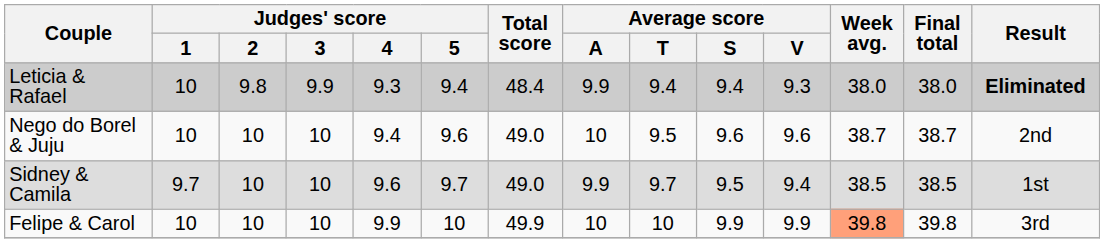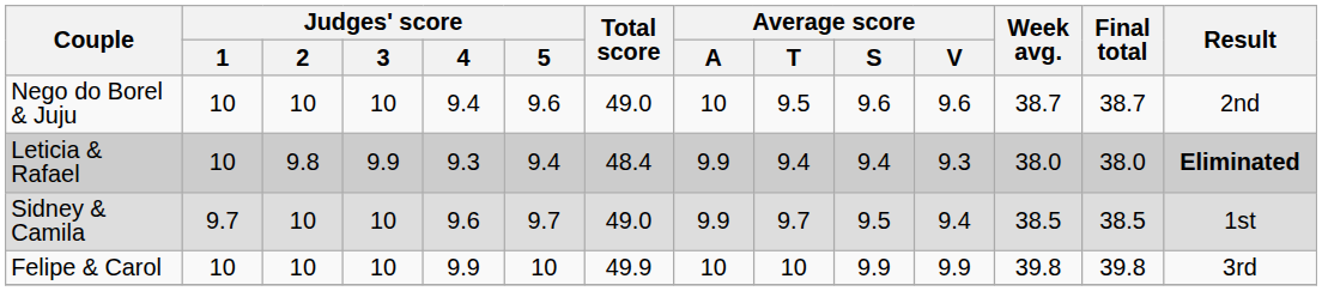rows swapped: Nego do Borel & Juju <-> Leticia & Rafael
Felipe & Carol | Week avg.: lightsalmon background -> no background
